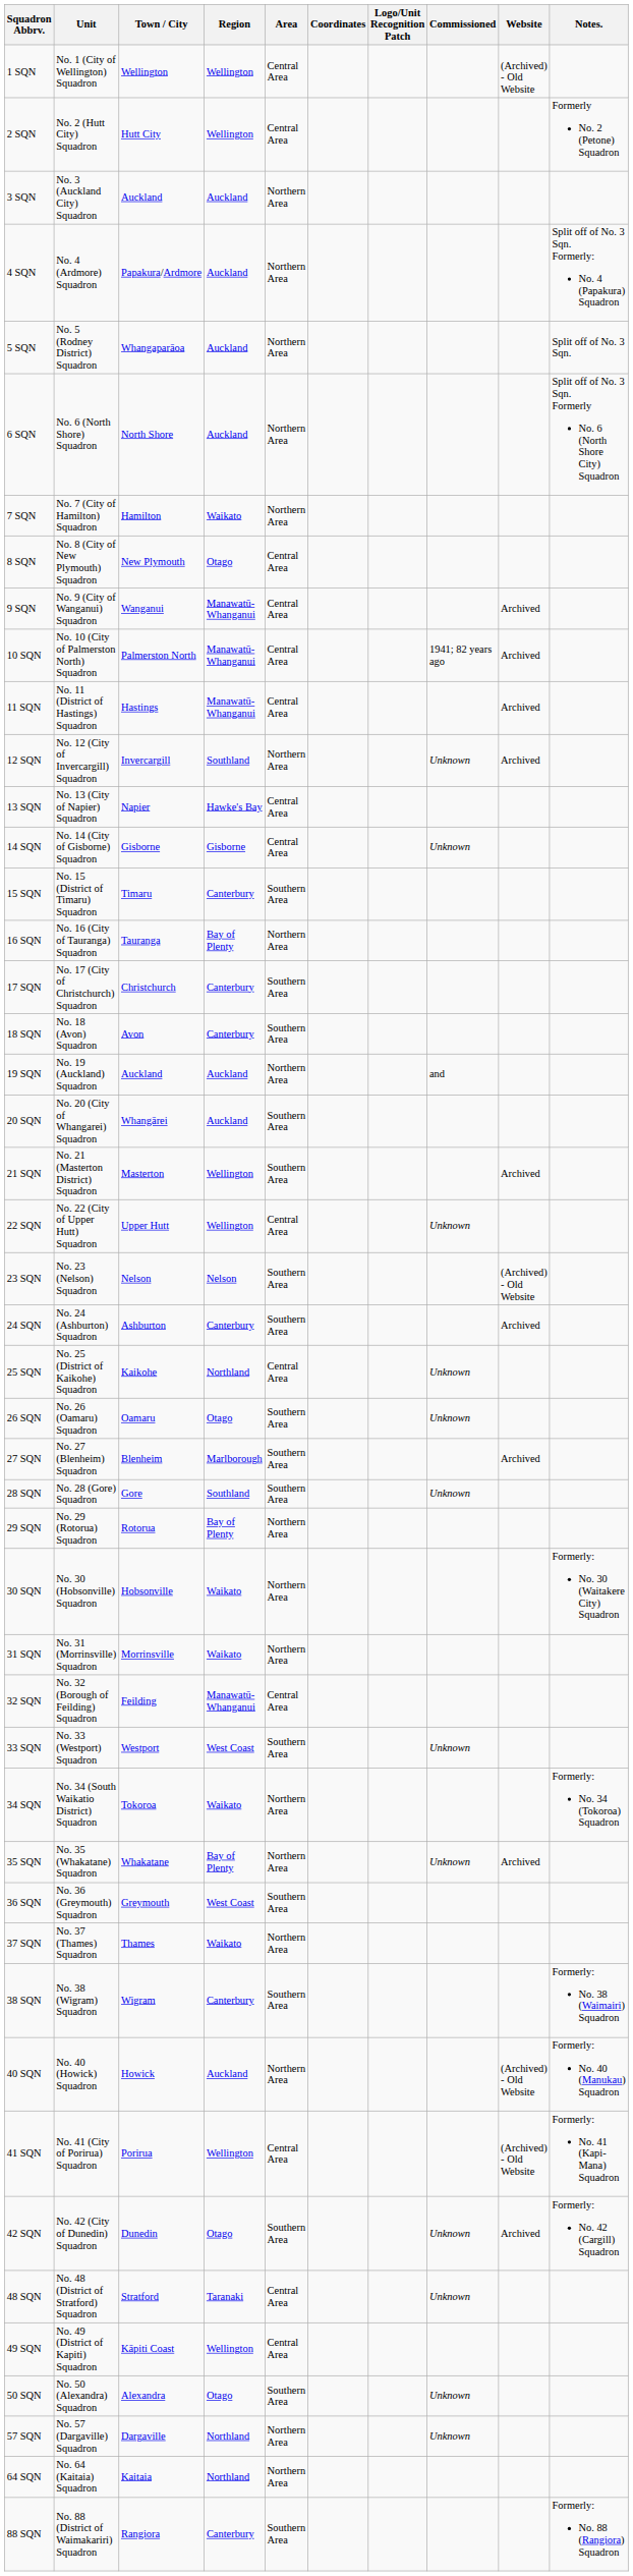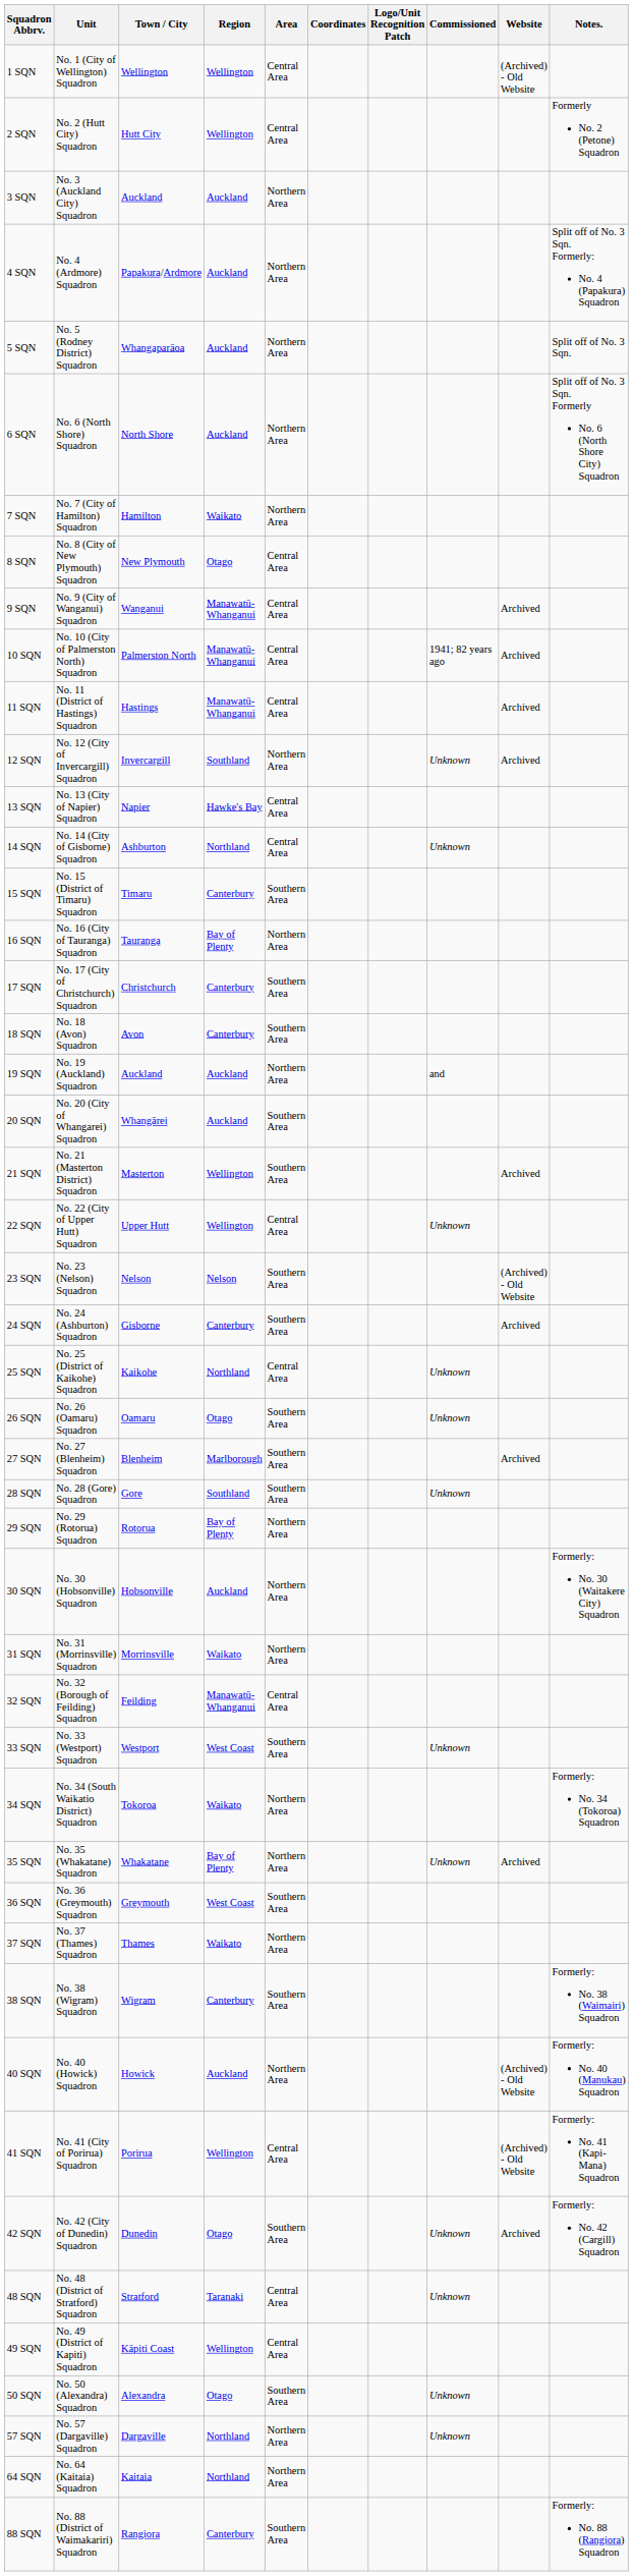14 SQN | Town / City: Gisborne -> Ashburton
14 SQN | Region: Gisborne -> Northland
24 SQN | Town / City: Ashburton -> Gisborne
30 SQN | Region: Waikato -> Auckland
